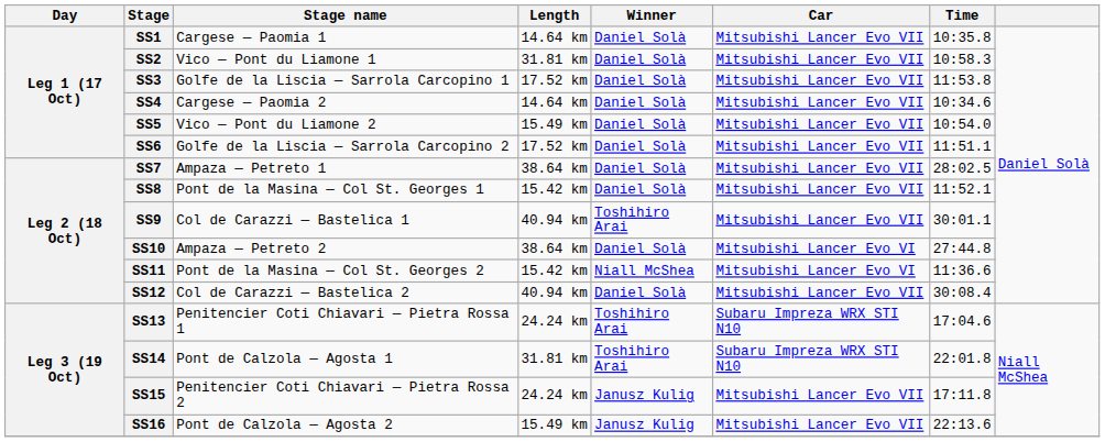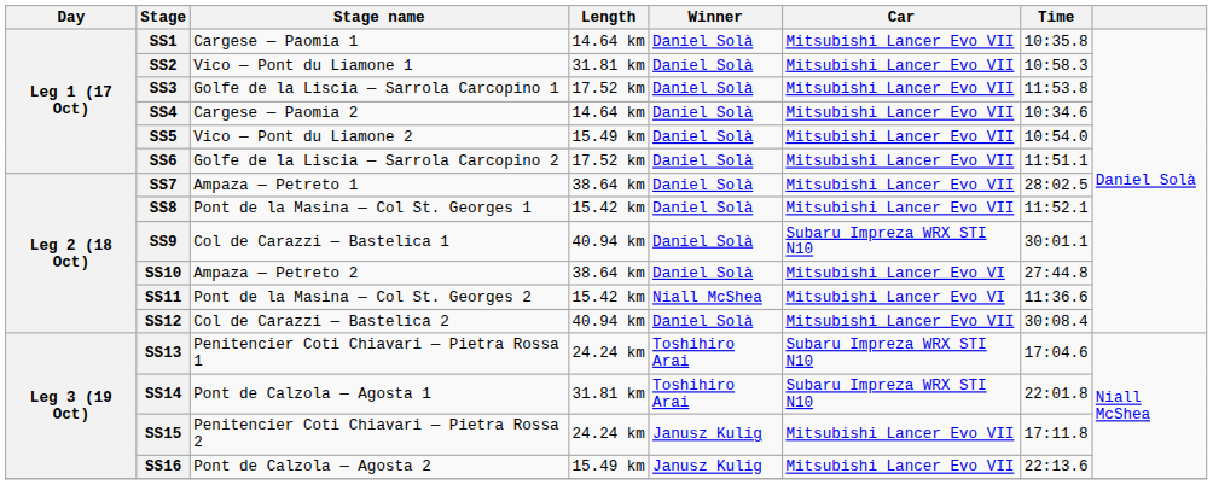SS9 | Winner: Toshihiro Arai -> Daniel Solà
SS9 | Car: Mitsubishi Lancer Evo VII -> Subaru Impreza WRX STI N10
